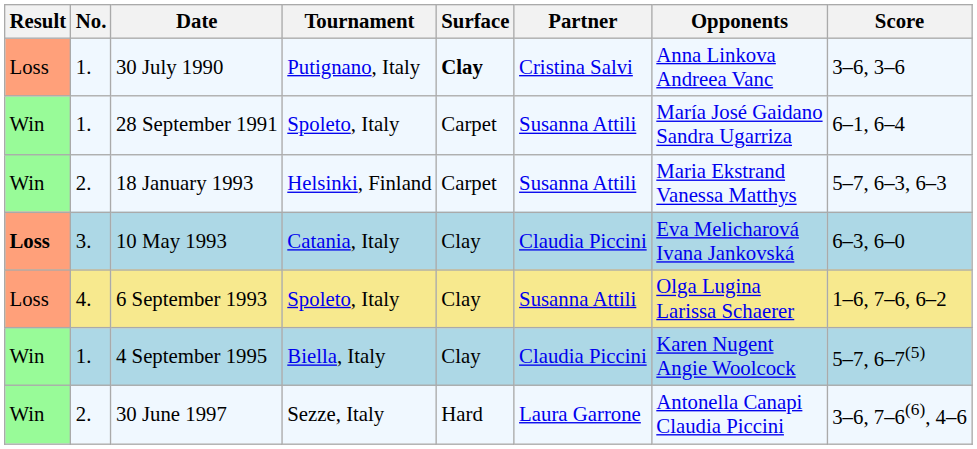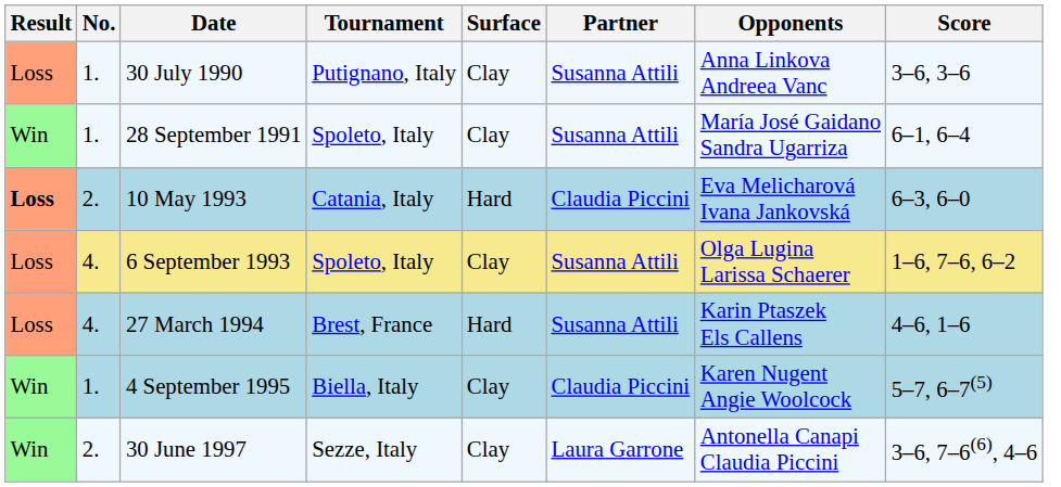30 July 1990 | Surface: bold -> normal
30 July 1990 | Partner: Cristina Salvi -> Susanna Attili
28 September 1991 | Surface: Carpet -> Clay
- row: Win | 2. | 18 January 1993 | Helsinki, Finland | Carpet | Susanna Attili | Maria Ekstrand Vanessa Matthys | 5–7, 6–3, 6–3
10 May 1993 | No.: 3. -> 2.
10 May 1993 | Surface: Clay -> Hard
+ row: Loss | 4. | 27 March 1994 | Brest, France | Hard | Susanna Attili | Karin Ptaszek Els Callens | 4–6, 1–6
30 June 1997 | Surface: Hard -> Clay
